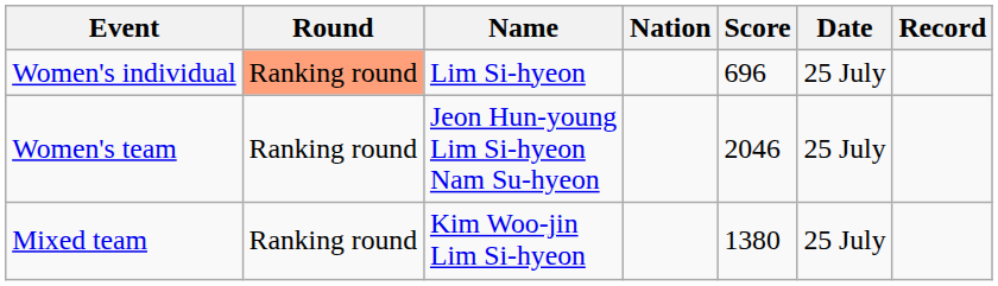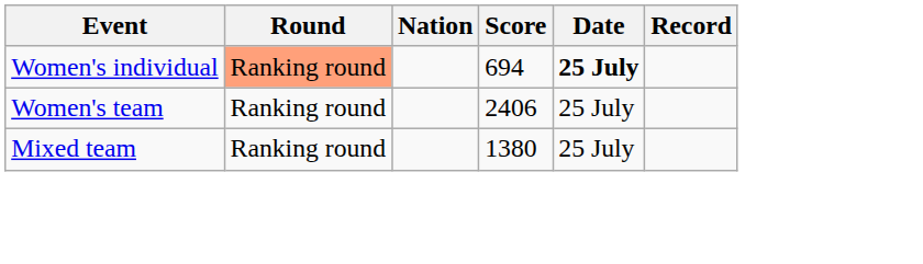- column: Name | Lim Si-hyeon | Jeon Hun-young Lim Si-hyeon Nam Su-hyeon | Kim Woo-jin Lim Si-hyeon
Women's individual | Score: 696 -> 694
Women's individual | Date: normal -> bold
Women's team | Score: 2046 -> 2406
